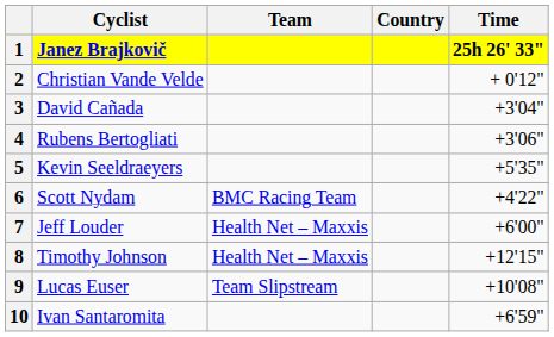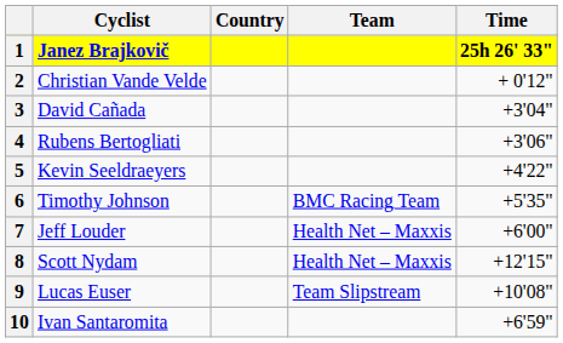columns swapped: Country <-> Team
5 | Time: +5'35" -> +4'22"
6 | Cyclist: Scott Nydam -> Timothy Johnson
6 | Time: +4'22" -> +5'35"
8 | Cyclist: Timothy Johnson -> Scott Nydam
